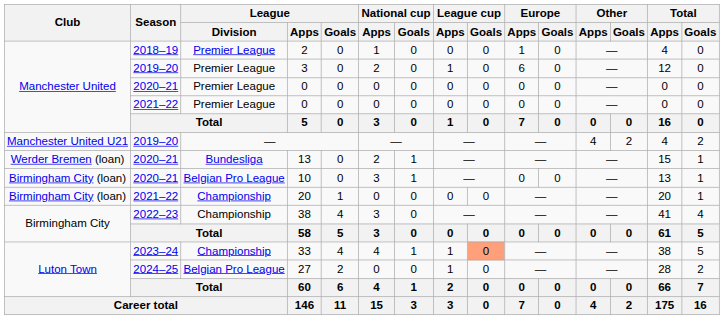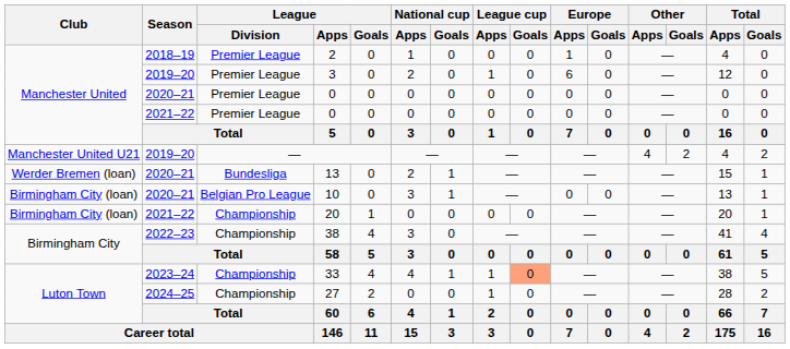27 | League / Division: Belgian Pro League -> Championship
